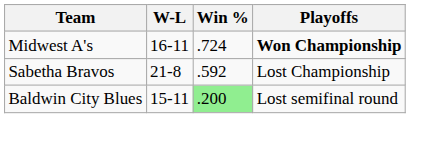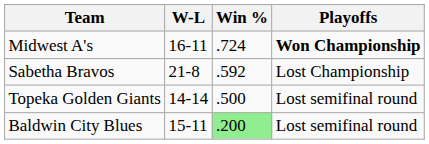+ row: Topeka Golden Giants | 14-14 | .500 | Lost semifinal round
